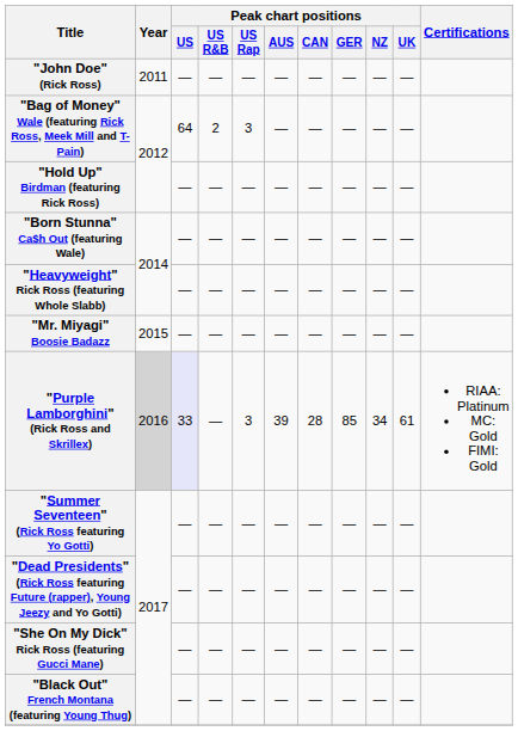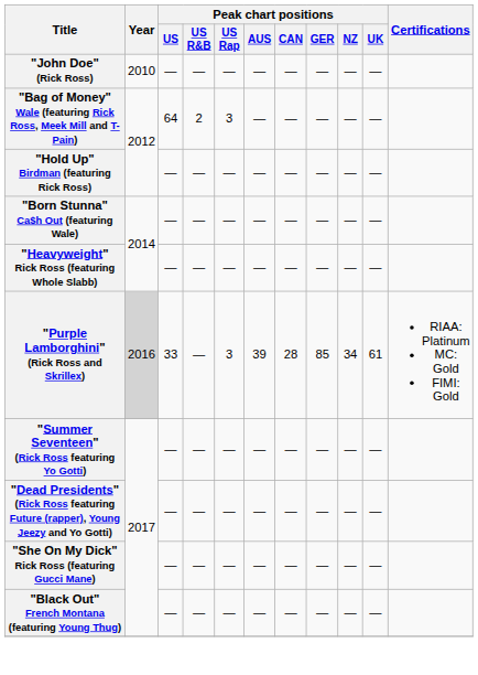"John Doe" (Rick Ross) | Year: 2011 -> 2010
- row: "Mr. Miyagi" Boosie Badazz | 2015 | — | — | — | — | — | — | — | —
"Purple Lamborghini" (Rick Ross and Skrillex) | Peak chart positions / US: lavender background -> no background
